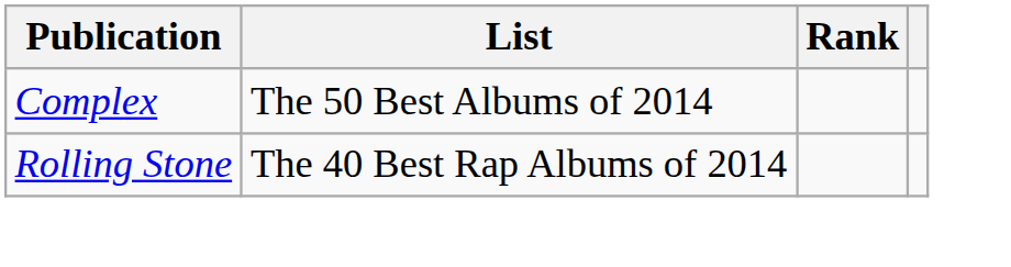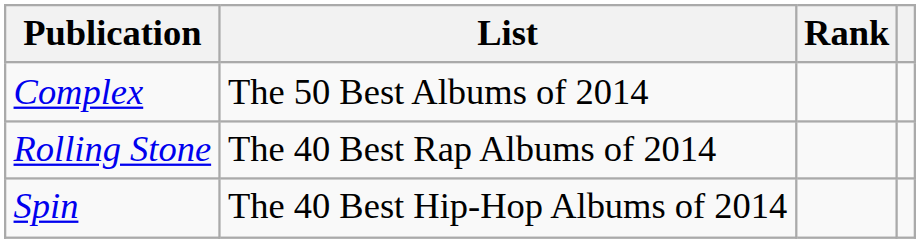+ row: Spin | The 40 Best Hip-Hop Albums of 2014
